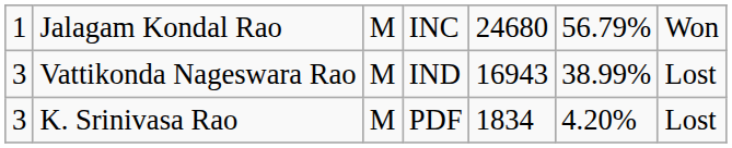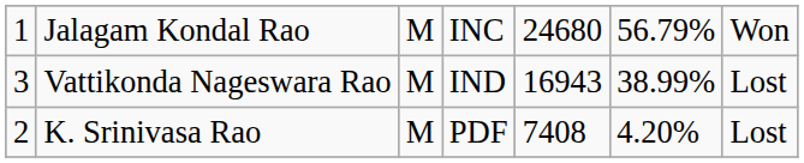K. Srinivasa Rao | column 1: 3 -> 2
K. Srinivasa Rao | column 5: 1834 -> 7408
